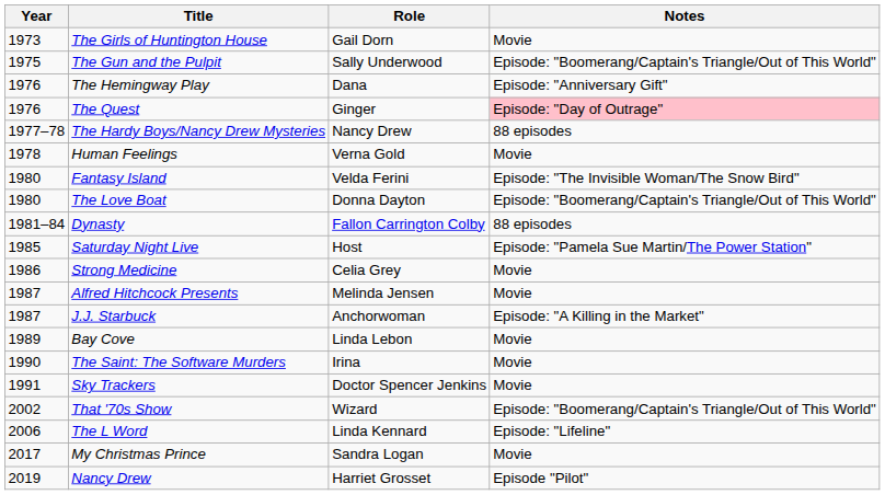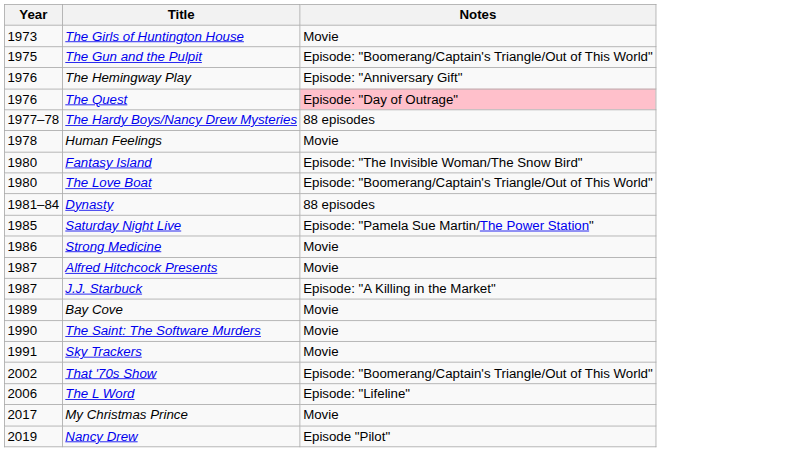- column: Role | Gail Dorn | Sally Underwood | Dana | Ginger | Nancy Drew | Verna Gold | Velda Ferini | Donna Dayton | Fallon Carrington Colby | Host | Celia Grey | Melinda Jensen | Anchorwoman | Linda Lebon | Irina | Doctor Spencer Jenkins | Wizard | Linda Kennard | Sandra Logan | Harriet Grosset
